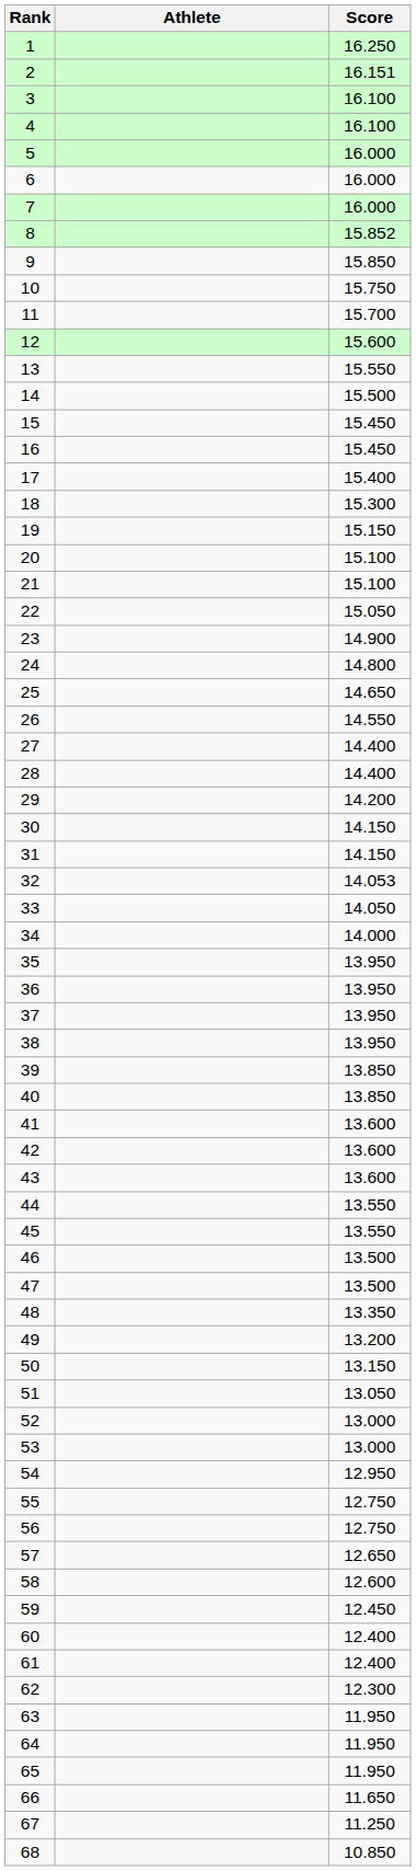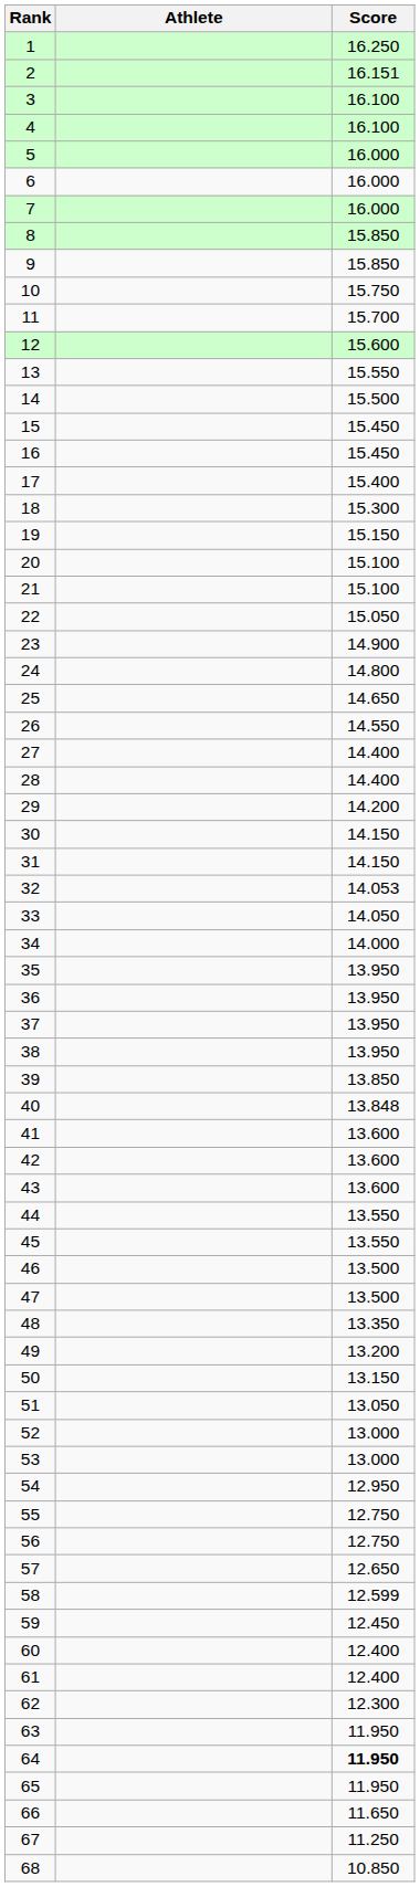8 | Score: 15.852 -> 15.850
40 | Score: 13.850 -> 13.848
58 | Score: 12.600 -> 12.599
64 | Score: normal -> bold
